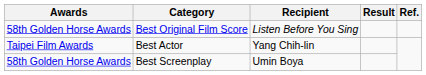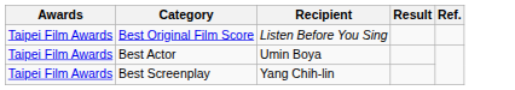Best Original Film Score | Awards: 58th Golden Horse Awards -> Taipei Film Awards
Best Actor | Recipient: Yang Chih-lin -> Umin Boya
Best Screenplay | Awards: 58th Golden Horse Awards -> Taipei Film Awards
Best Screenplay | Recipient: Umin Boya -> Yang Chih-lin
